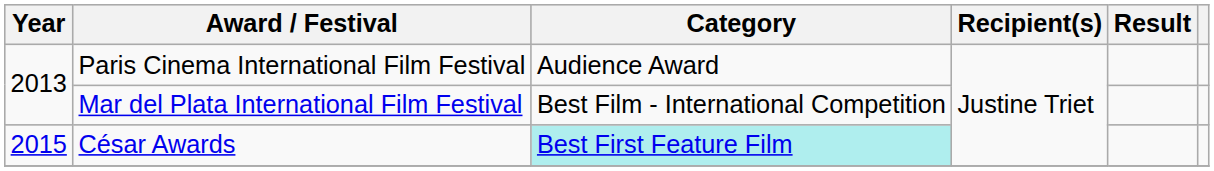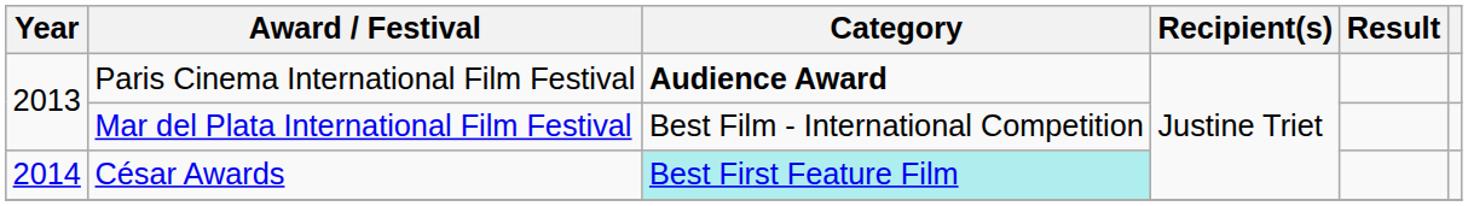Paris Cinema International Film Festival | Category: normal -> bold
César Awards | Year: 2015 -> 2014
